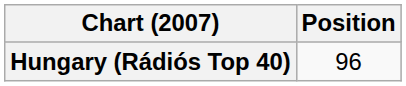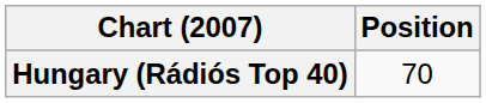Hungary (Rádiós Top 40) | Position: 96 -> 70
